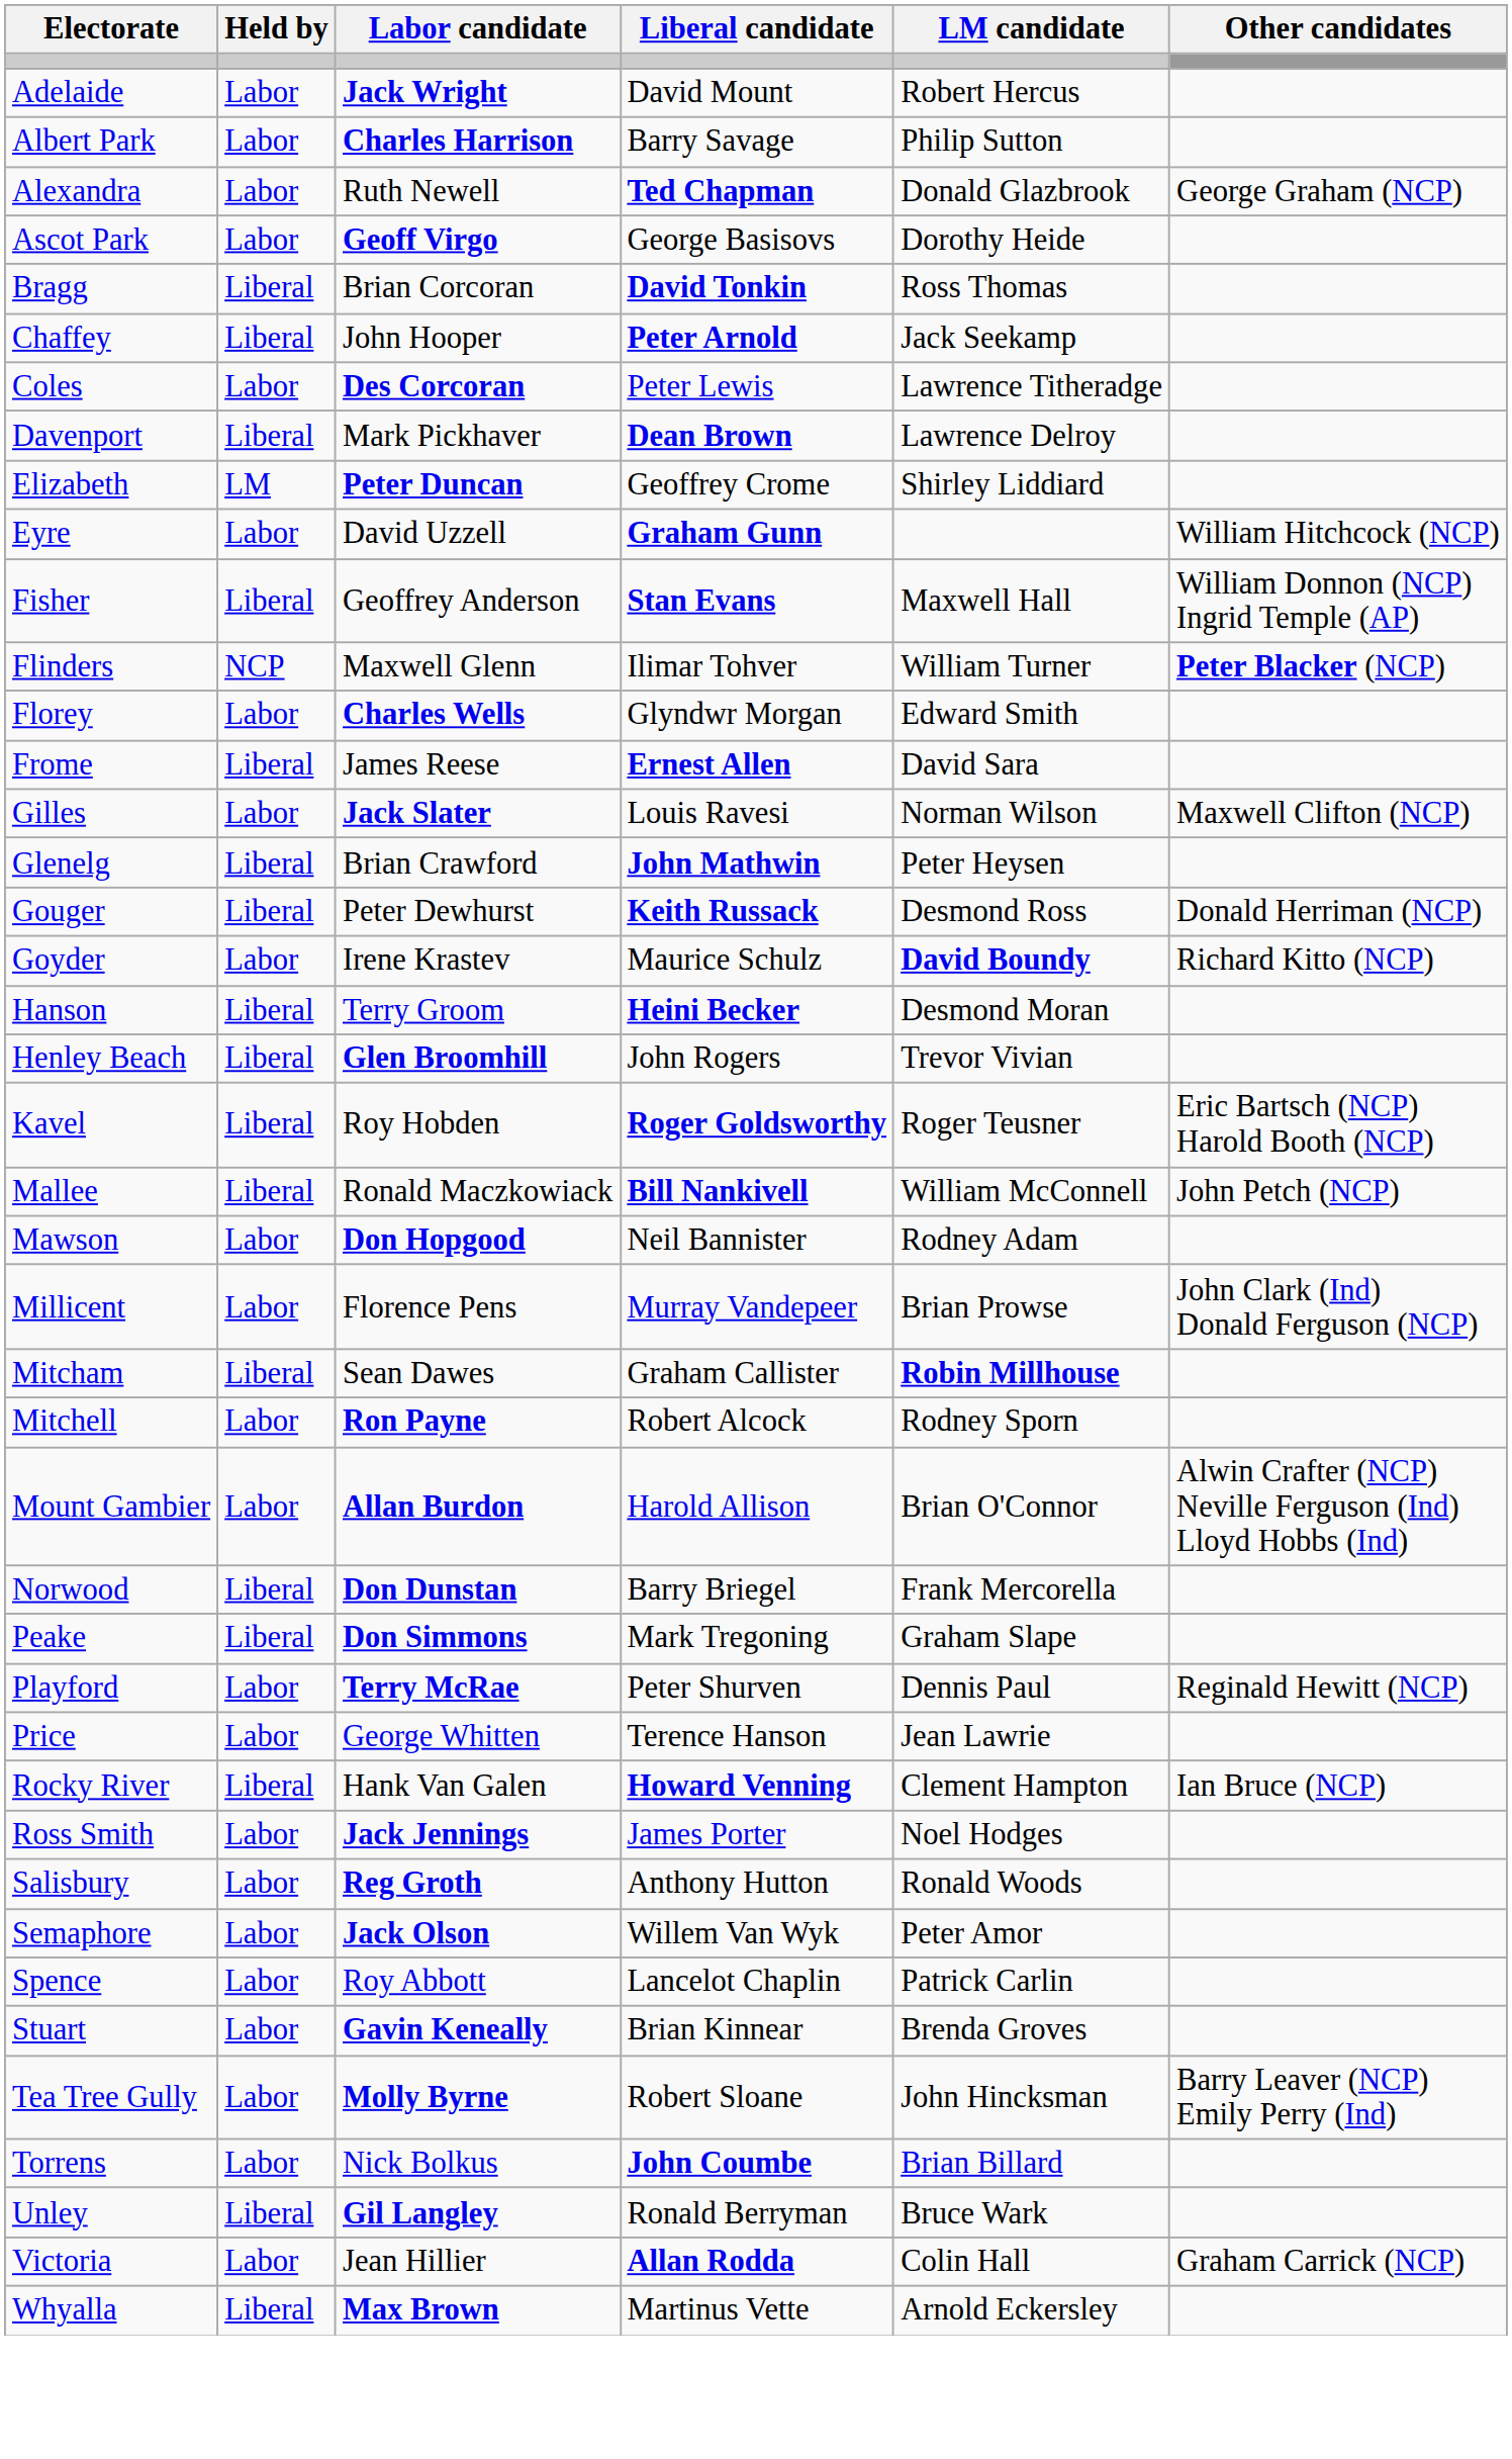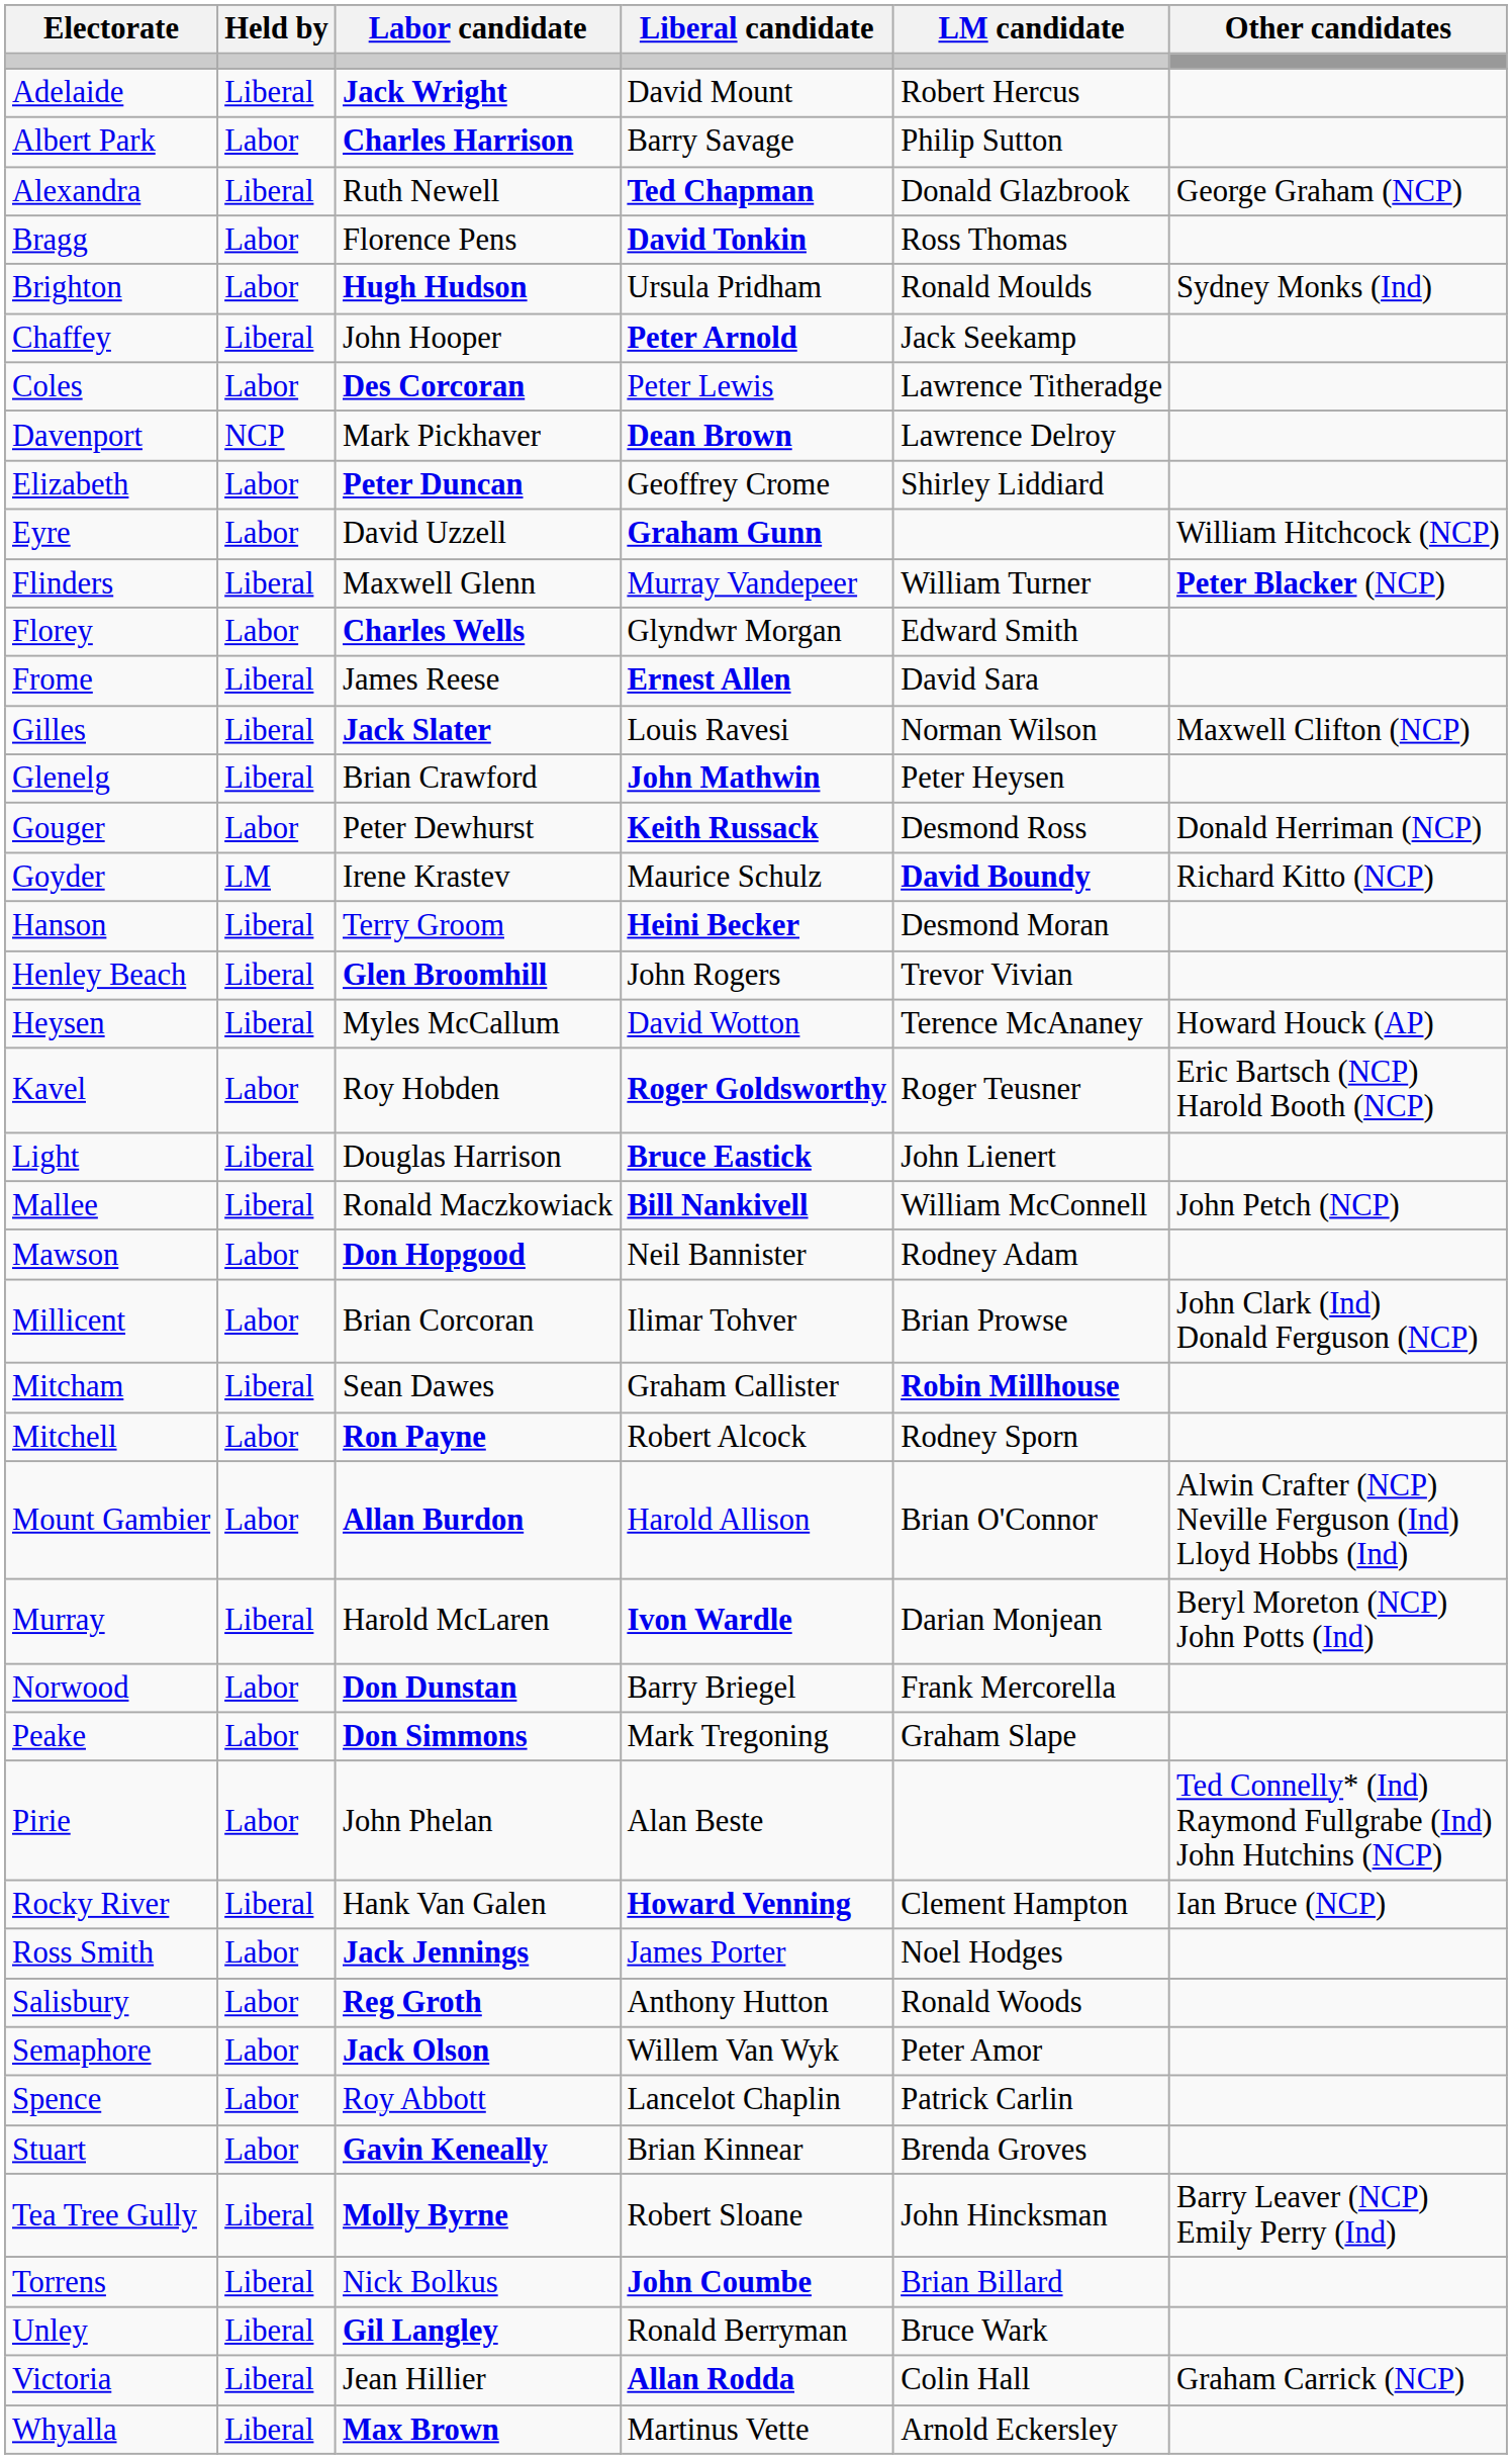Adelaide | Held by: Labor -> Liberal
Alexandra | Held by: Labor -> Liberal
- row: Ascot Park | Labor | Geoff Virgo | George Basisovs | Dorothy Heide
Bragg | Held by: Liberal -> Labor
Bragg | Labor candidate: Brian Corcoran -> Florence Pens
+ row: Brighton | Labor | Hugh Hudson | Ursula Pridham | Ronald Moulds | Sydney Monks (Ind)
Davenport | Held by: Liberal -> NCP
Elizabeth | Held by: LM -> Labor
- row: Fisher | Liberal | Geoffrey Anderson | Stan Evans | Maxwell Hall | William Donnon (NCP) Ingrid Temple (AP)
Flinders | Held by: NCP -> Liberal
Flinders | Liberal candidate: Ilimar Tohver -> Murray Vandepeer
Gilles | Held by: Labor -> Liberal
Gouger | Held by: Liberal -> Labor
Goyder | Held by: Labor -> LM
+ row: Heysen | Liberal | Myles McCallum | David Wotton | Terence McAnaney | Howard Houck (AP)
Kavel | Held by: Liberal -> Labor
+ row: Light | Liberal | Douglas Harrison | Bruce Eastick | John Lienert
Millicent | Labor candidate: Florence Pens -> Brian Corcoran
Millicent | Liberal candidate: Murray Vandepeer -> Ilimar Tohver
+ row: Murray | Liberal | Harold McLaren | Ivon Wardle | Darian Monjean | Beryl Moreton (NCP) John Potts (Ind)
Norwood | Held by: Liberal -> Labor
Peake | Held by: Liberal -> Labor
+ row: Pirie | Labor | John Phelan | Alan Beste | Ted Connelly* (Ind) Raymond Fullgrabe (Ind) John Hutchins (NCP)
- row: Playford | Labor | Terry McRae | Peter Shurven | Dennis Paul | Reginald Hewitt (NCP)
- row: Price | Labor | George Whitten | Terence Hanson | Jean Lawrie
Tea Tree Gully | Held by: Labor -> Liberal
Torrens | Held by: Labor -> Liberal
Victoria | Held by: Labor -> Liberal
